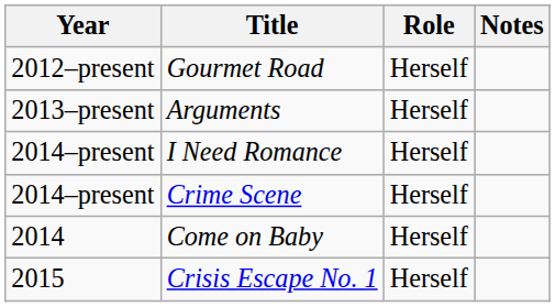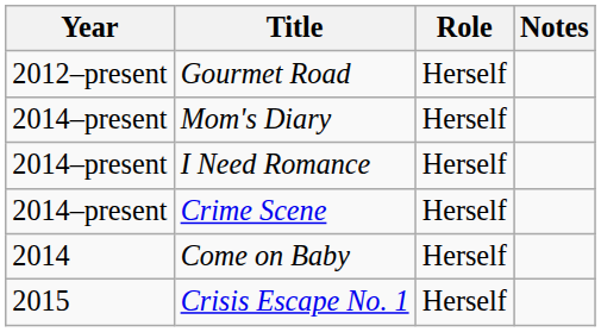- row: 2013–present | Arguments | Herself
+ row: 2014–present | Mom's Diary | Herself
